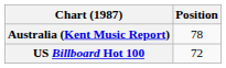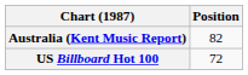Australia (Kent Music Report) | Position: 78 -> 82
